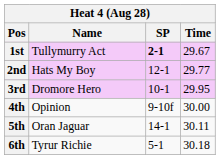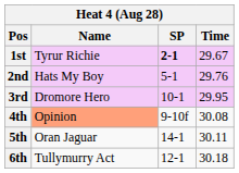1st | Name: Tullymurry Act -> Tyrur Richie
2nd | SP: 12-1 -> 5-1
2nd | Time: 29.77 -> 29.76
4th | Name: no background -> lightsalmon background
4th | Time: 30.00 -> 30.08
6th | Name: Tyrur Richie -> Tullymurry Act
6th | SP: 5-1 -> 12-1
